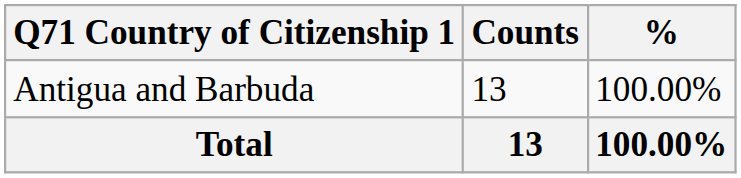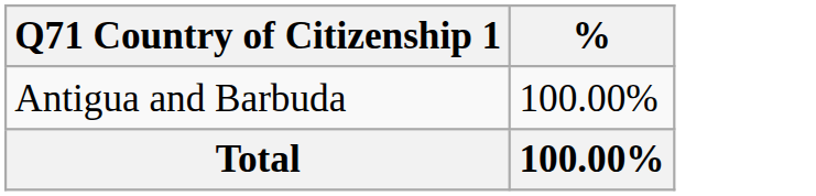- column: Counts | 13 | 13
